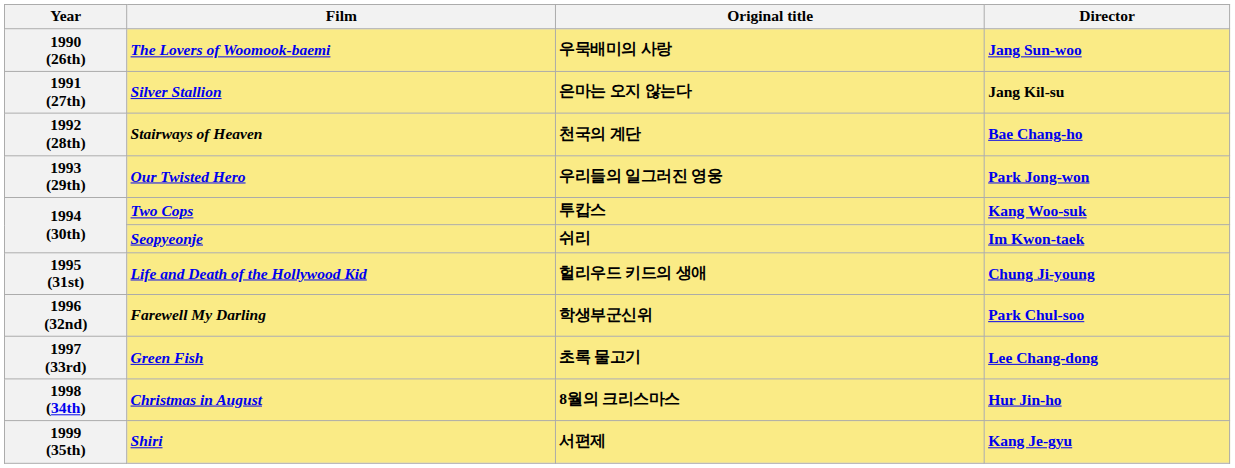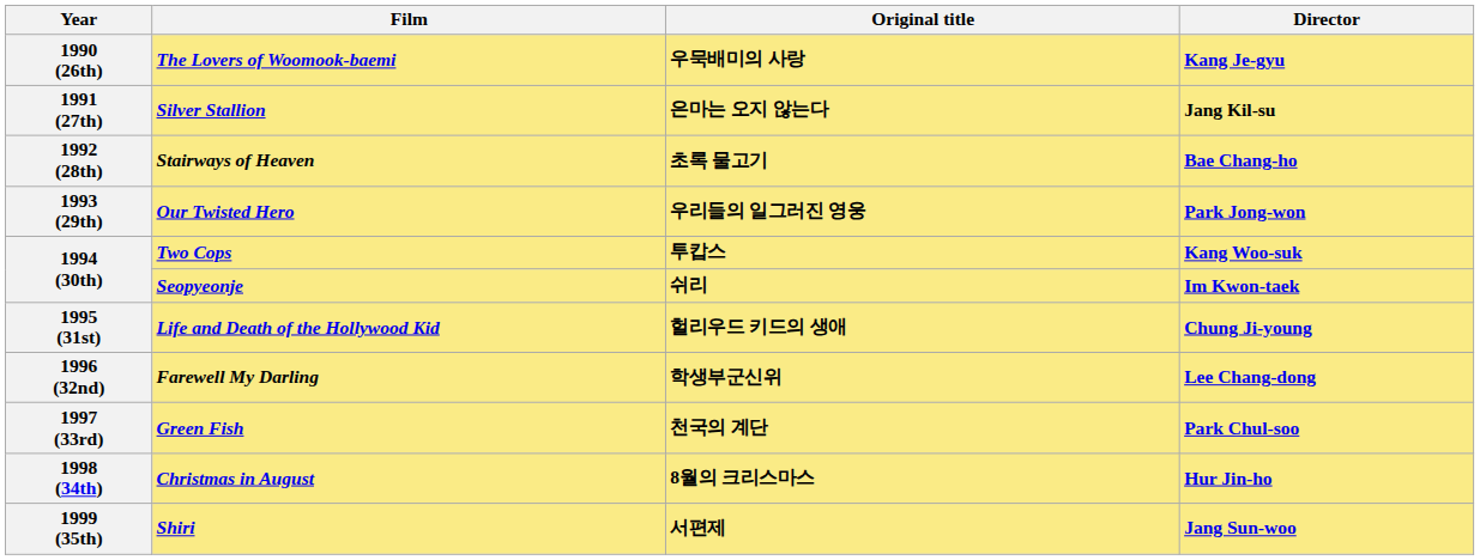1990 (26th) | Director: Jang Sun-woo -> Kang Je-gyu
1992 (28th) | Original title: 천국의 계단 -> 초록 물고기
1996 (32nd) | Director: Park Chul-soo -> Lee Chang-dong
1997 (33rd) | Original title: 초록 물고기 -> 천국의 계단
1997 (33rd) | Director: Lee Chang-dong -> Park Chul-soo
1999 (35th) | Director: Kang Je-gyu -> Jang Sun-woo
